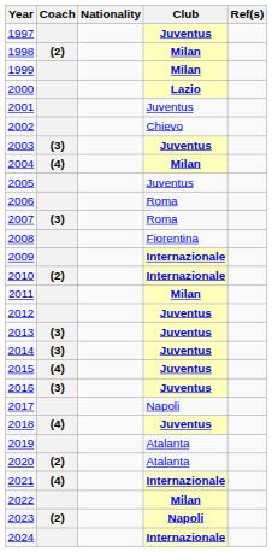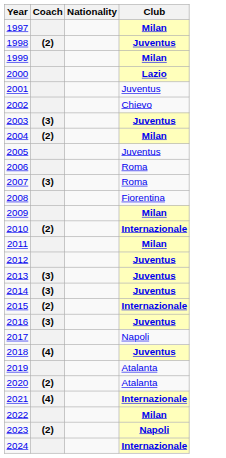- column: Ref(s)
1997 | Club: Juventus -> Milan
1998 | Club: Milan -> Juventus
2004 | Coach: (4) -> (2)
2009 | Club: Internazionale -> Milan
2015 | Coach: (4) -> (2)
2015 | Club: Juventus -> Internazionale
